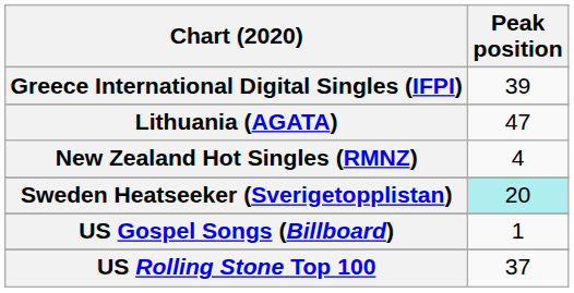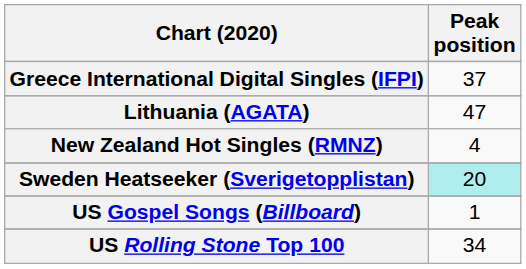Greece International Digital Singles (IFPI) | Peak position: 39 -> 37
US Rolling Stone Top 100 | Peak position: 37 -> 34
